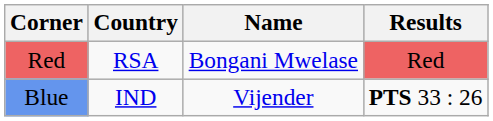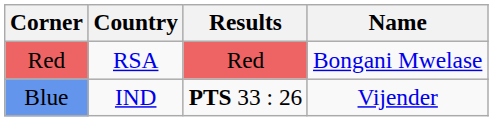columns swapped: Name <-> Results
